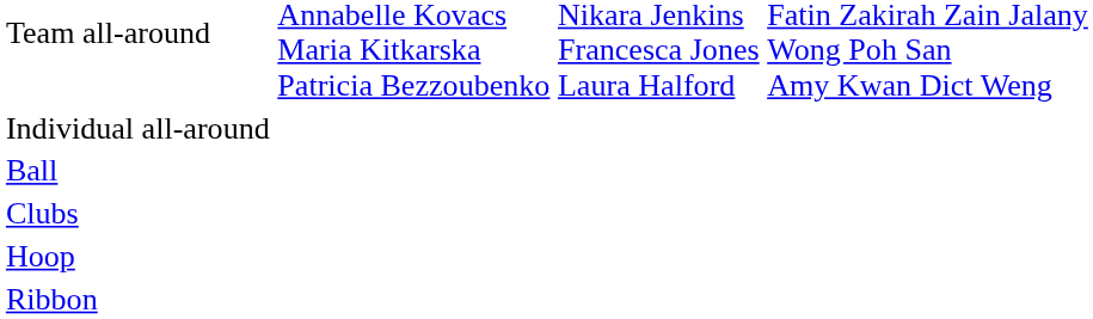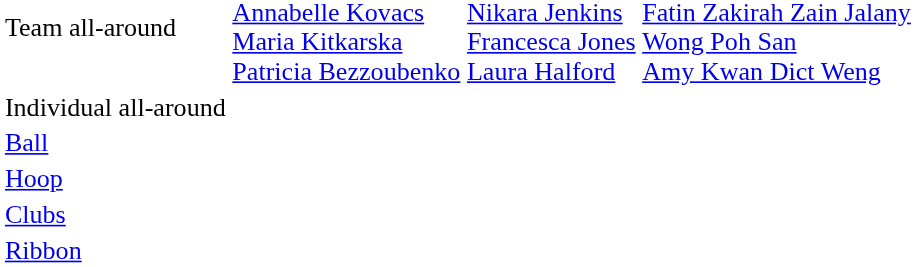rows swapped: Clubs <-> Hoop
